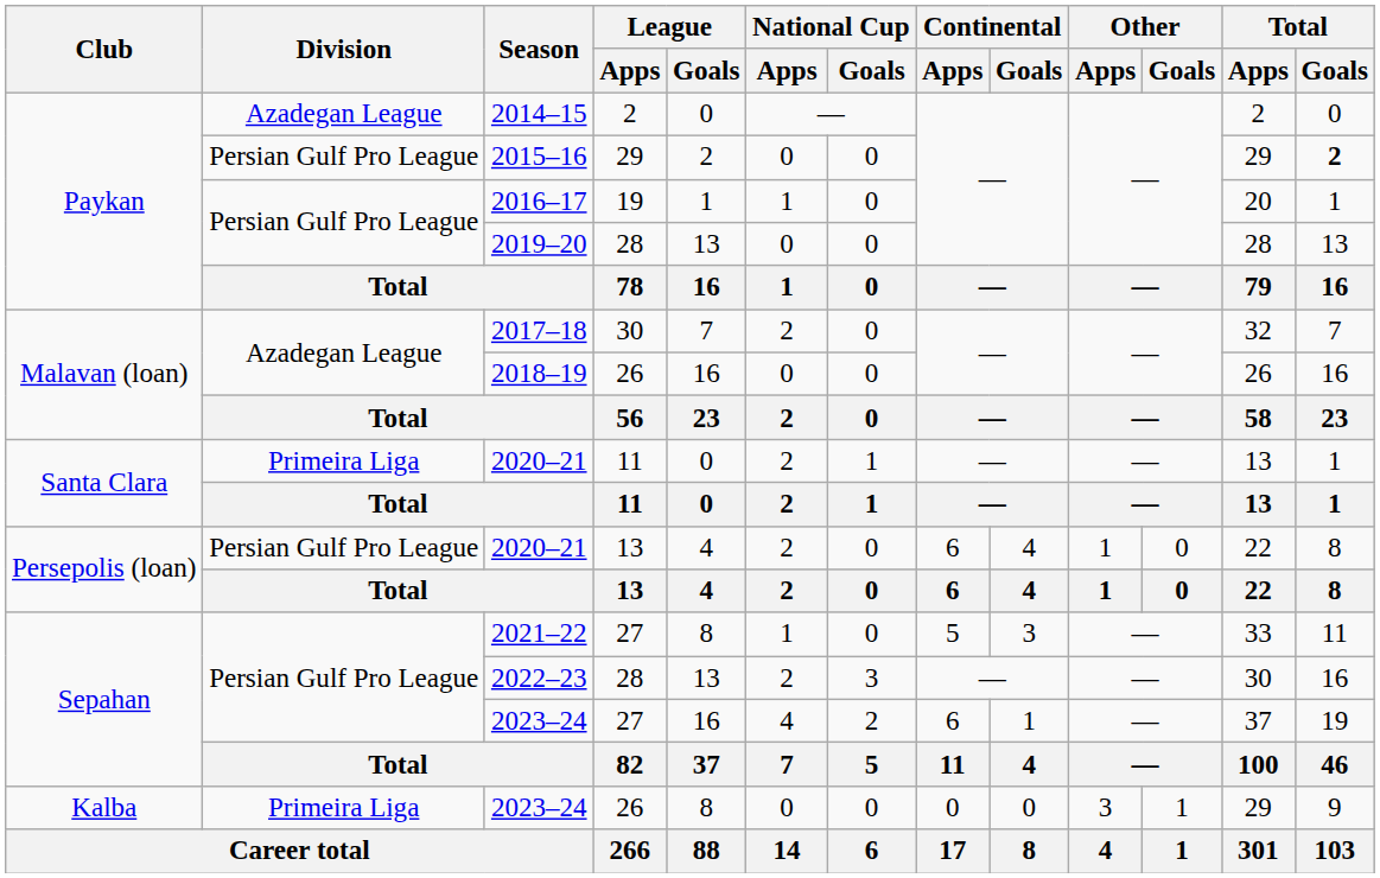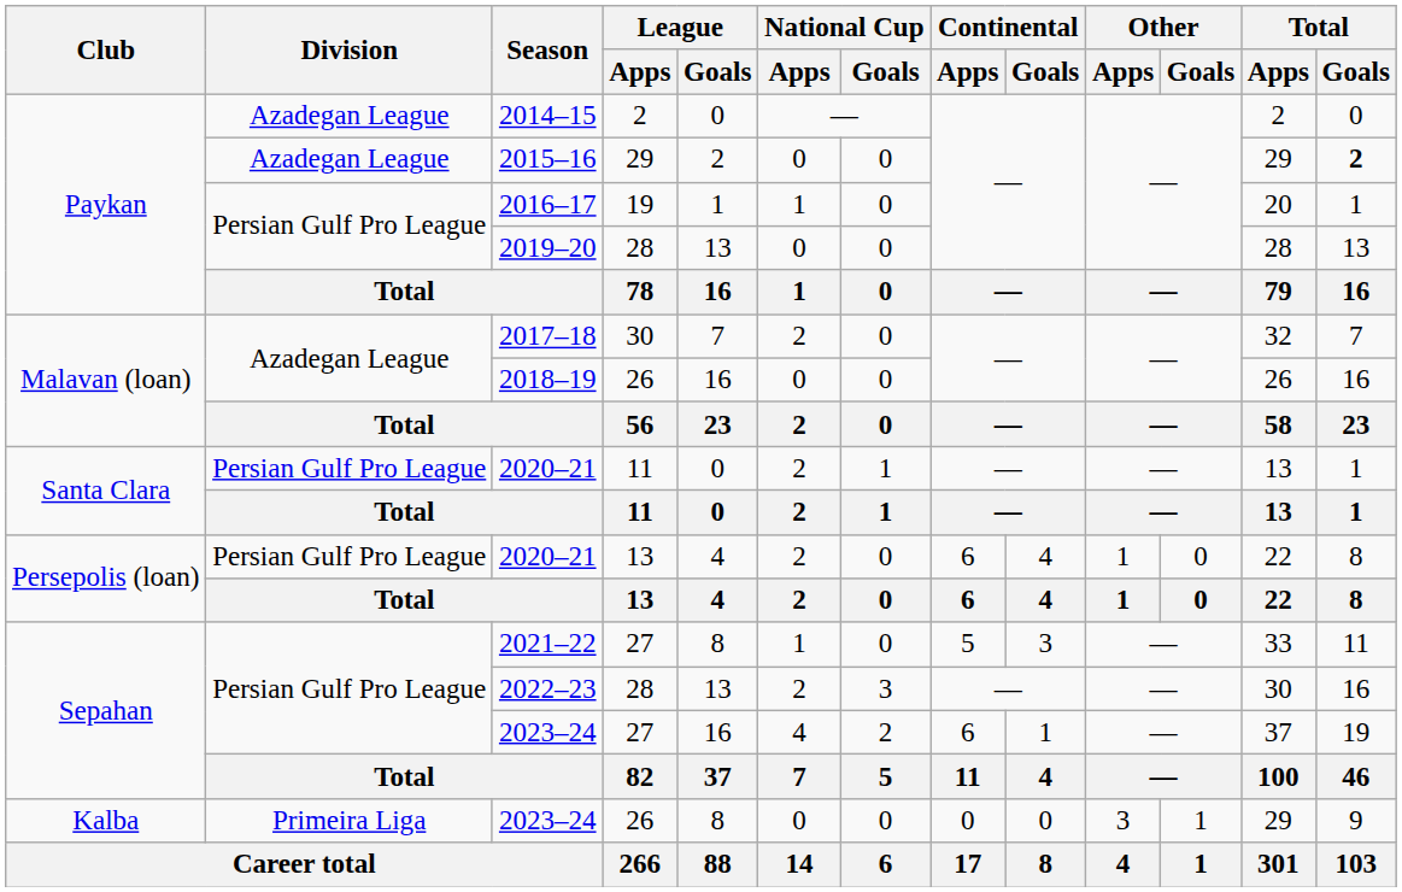2015–16 | Division: Persian Gulf Pro League -> Azadegan League
2020–21 / 11 | Division: Primeira Liga -> Persian Gulf Pro League
